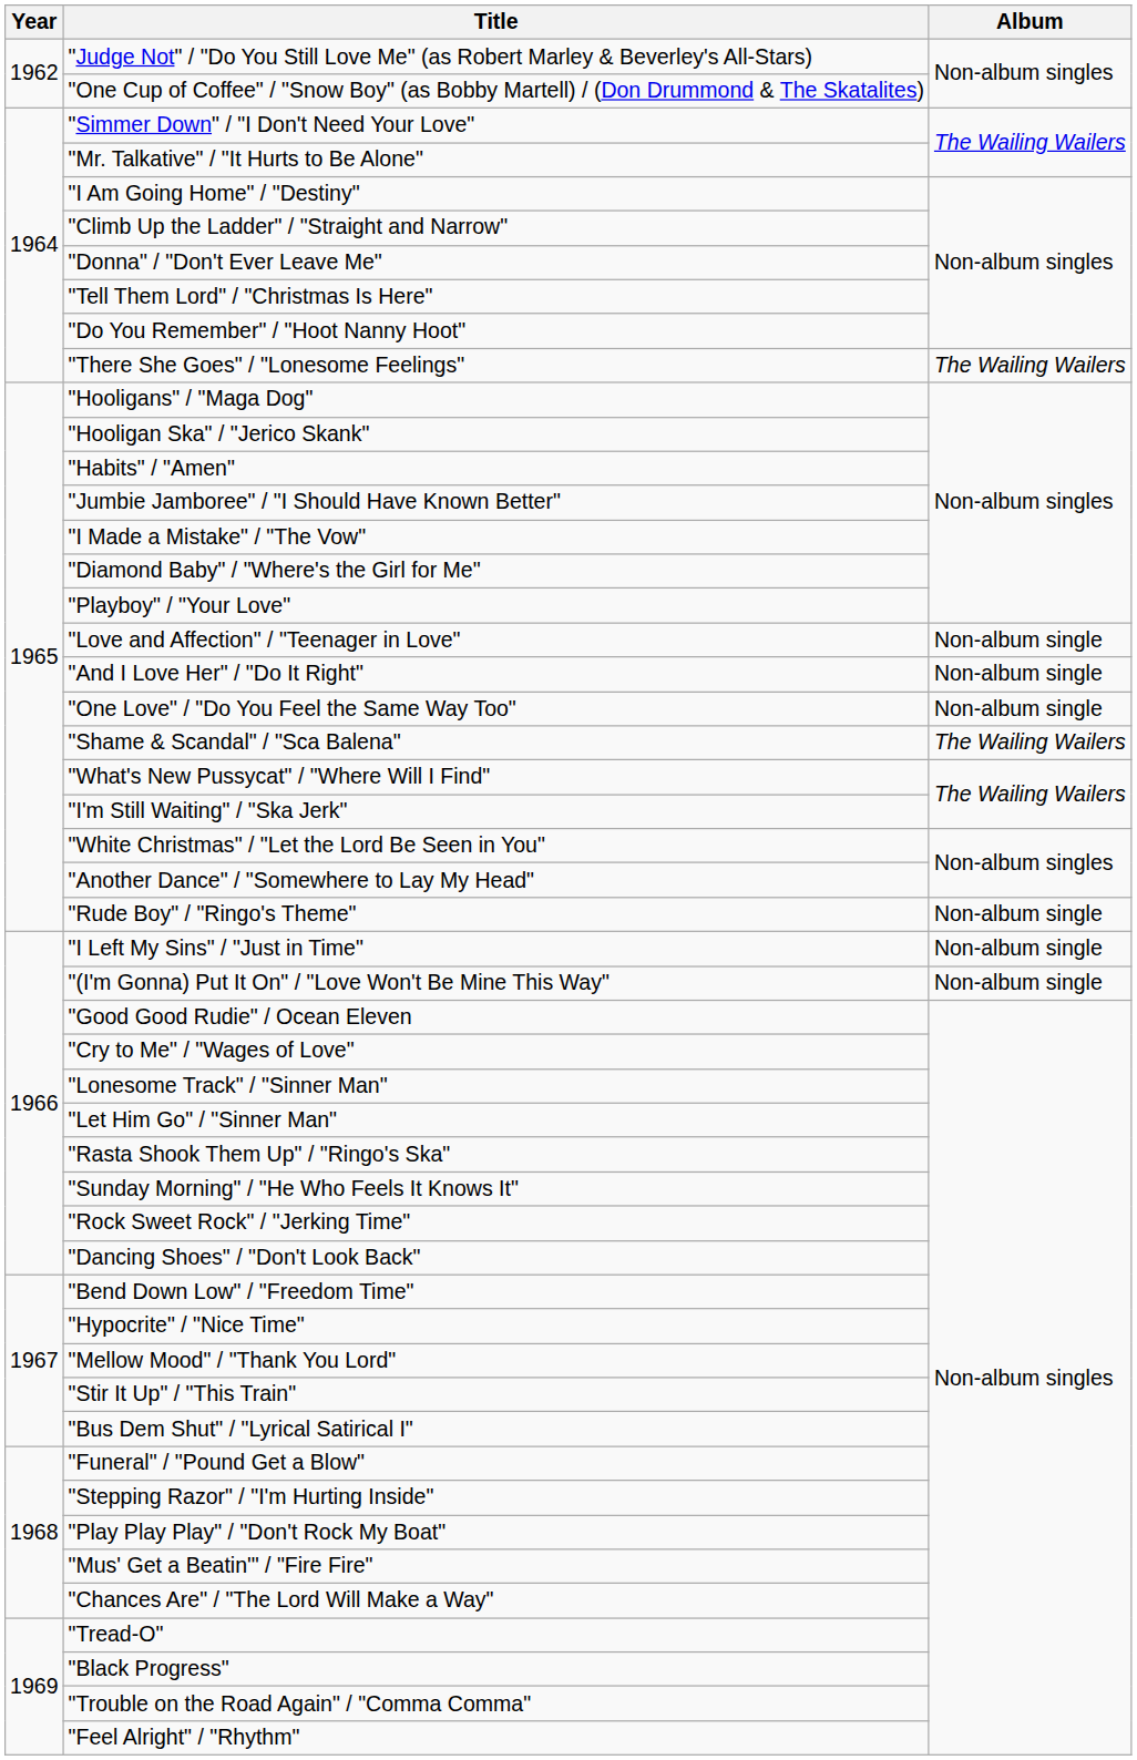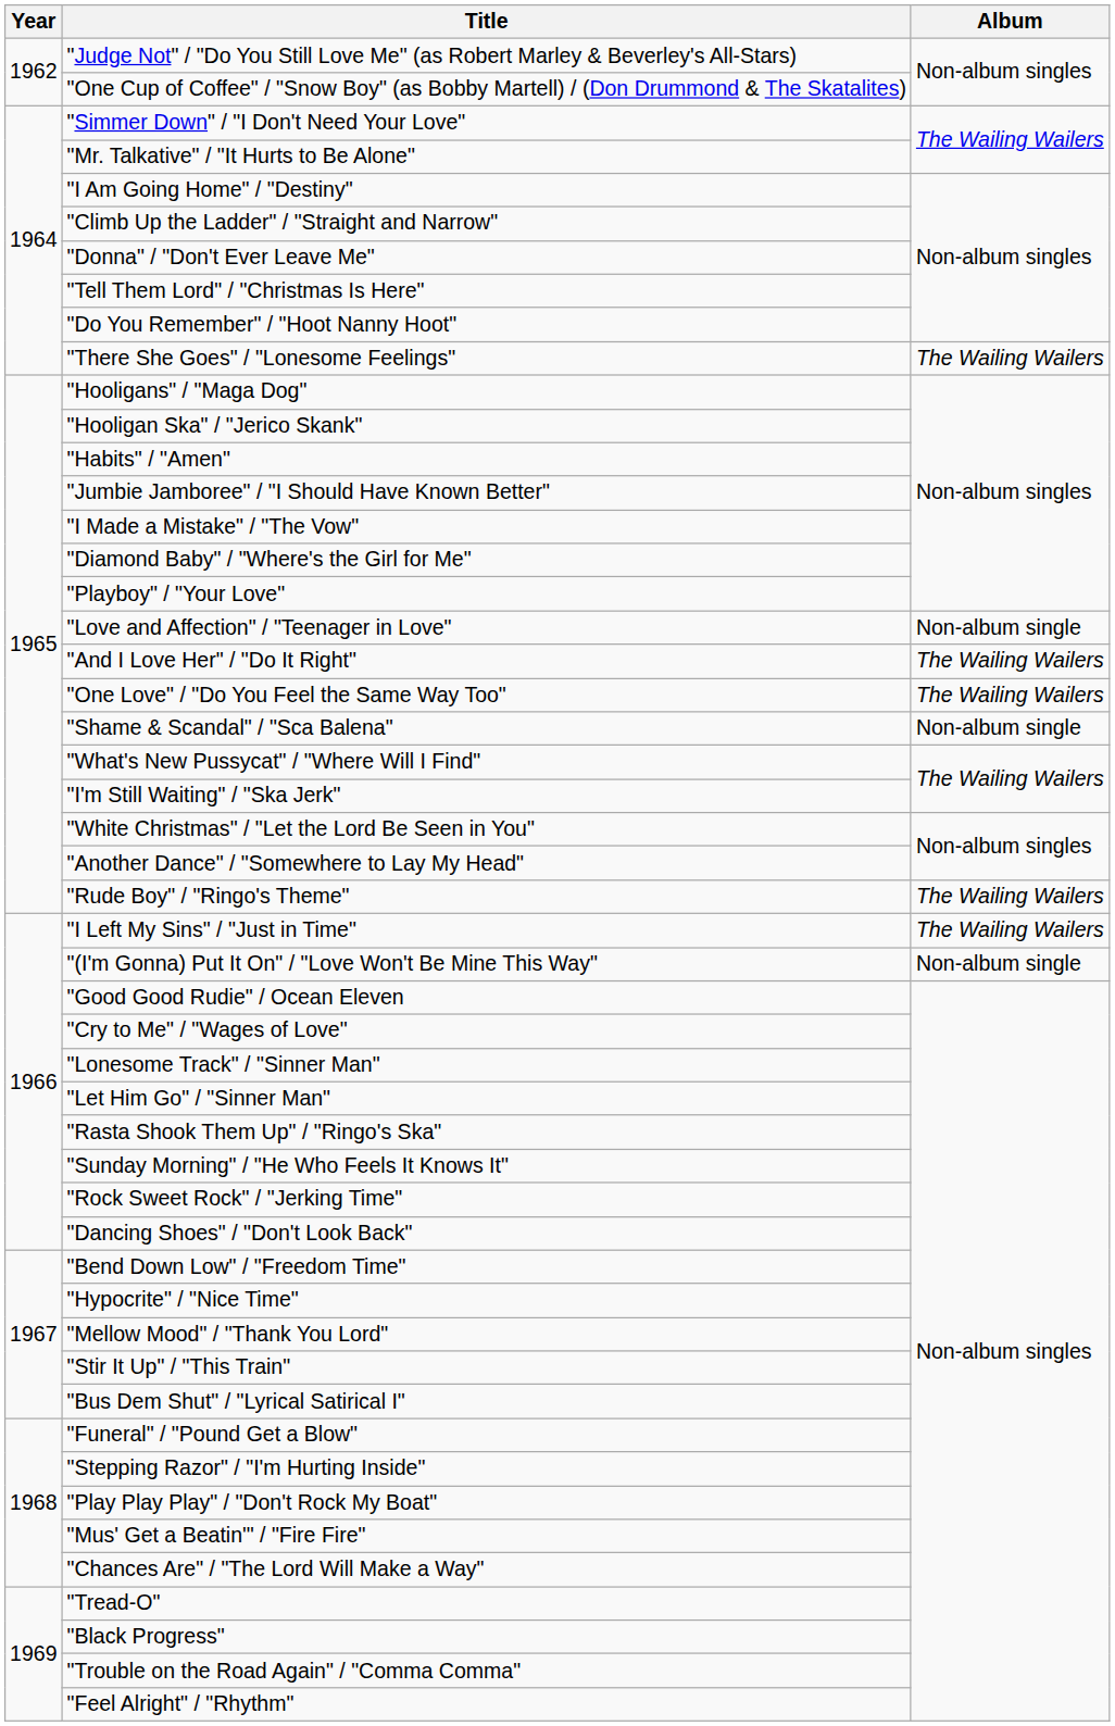"And I Love Her" / "Do It Right" | Album: Non-album single -> The Wailing Wailers
"One Love" / "Do You Feel the Same Way Too" | Album: Non-album single -> The Wailing Wailers
"Shame & Scandal" / "Sca Balena" | Album: The Wailing Wailers -> Non-album single
"Rude Boy" / "Ringo's Theme" | Album: Non-album single -> The Wailing Wailers
"I Left My Sins" / "Just in Time" | Album: Non-album single -> The Wailing Wailers
